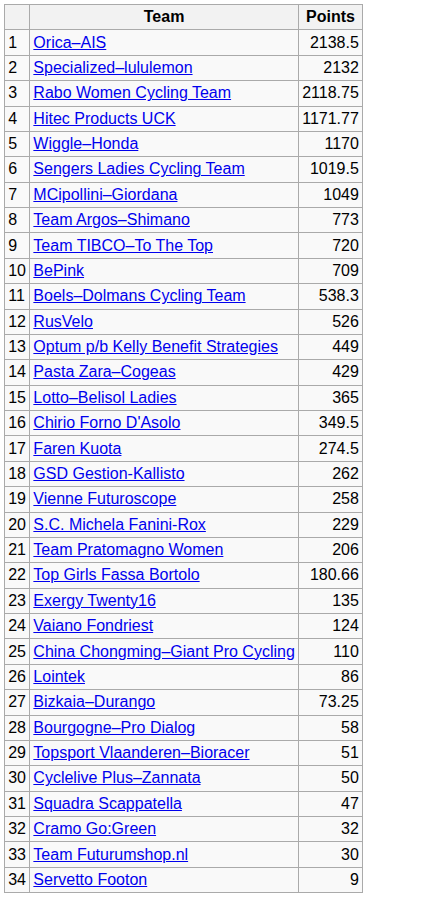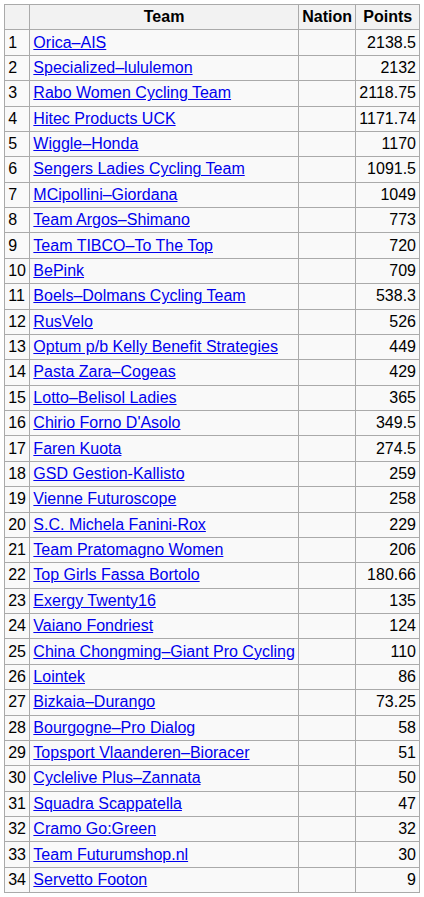+ column: Nation
Hitec Products UCK | Points: 1171.77 -> 1171.74
Sengers Ladies Cycling Team | Points: 1019.5 -> 1091.5
GSD Gestion-Kallisto | Points: 262 -> 259
